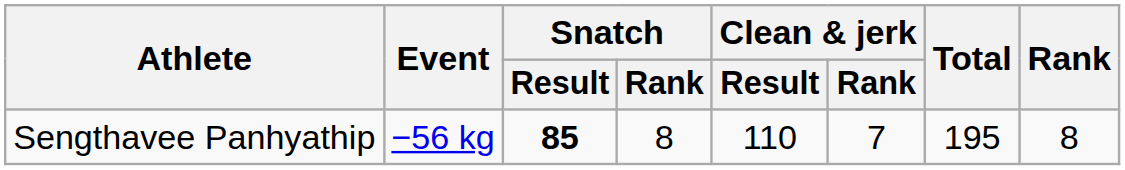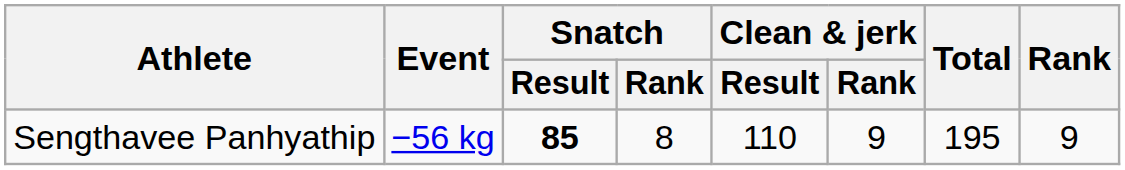Sengthavee Panhyathip | Clean & jerk / Rank: 7 -> 9
Sengthavee Panhyathip | Rank: 8 -> 9
